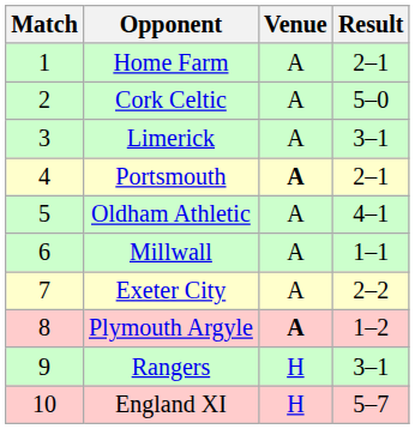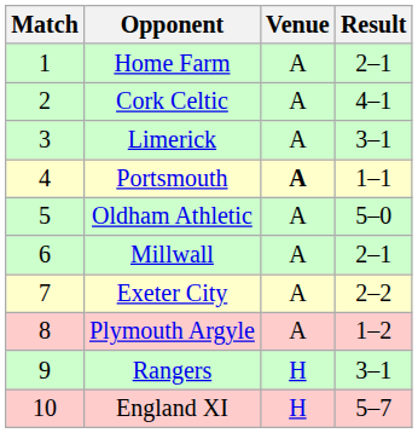Cork Celtic | Result: 5–0 -> 4–1
Portsmouth | Result: 2–1 -> 1–1
Oldham Athletic | Result: 4–1 -> 5–0
Millwall | Result: 1–1 -> 2–1
Plymouth Argyle | Venue: bold -> normal
